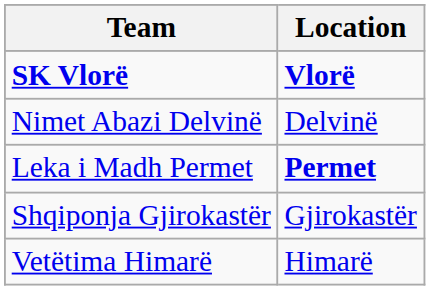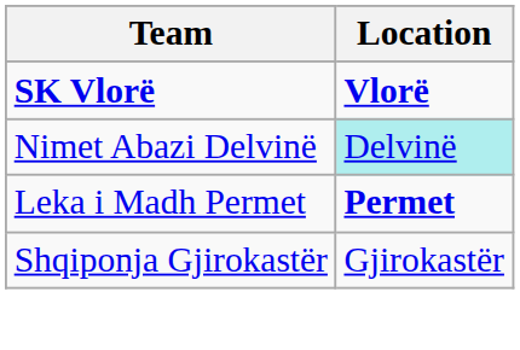Nimet Abazi Delvinë | Location: no background -> paleturquoise background
- row: Vetëtima Himarë | Himarë
